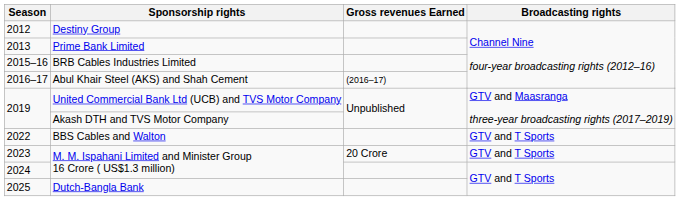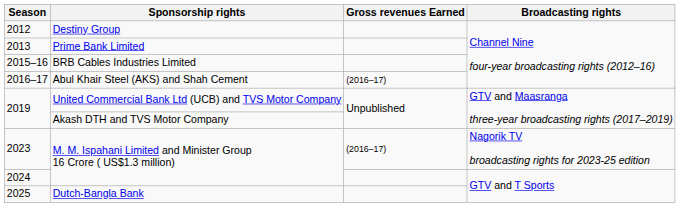- row: 2022 | BBS Cables and Walton | GTV and T Sports
2023 | Gross revenues Earned: 20 Crore -> (2016–17)
2023 | Broadcasting rights: GTV and T Sports -> Nagorik TV broadcasting rights for 2023-25 edition
